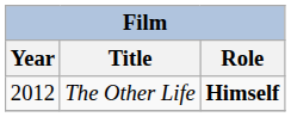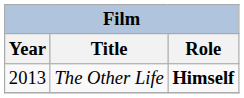The Other Life | Year: 2012 -> 2013
